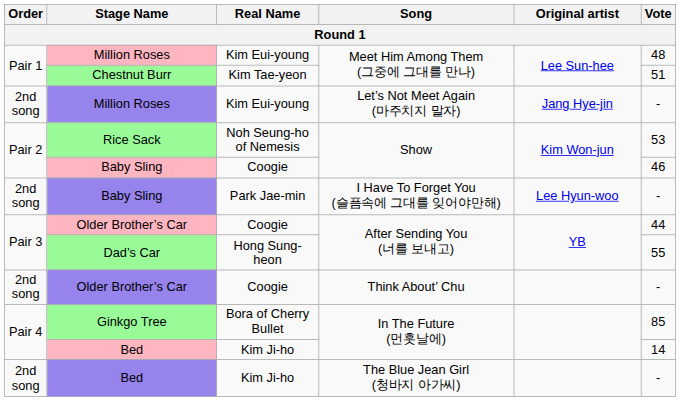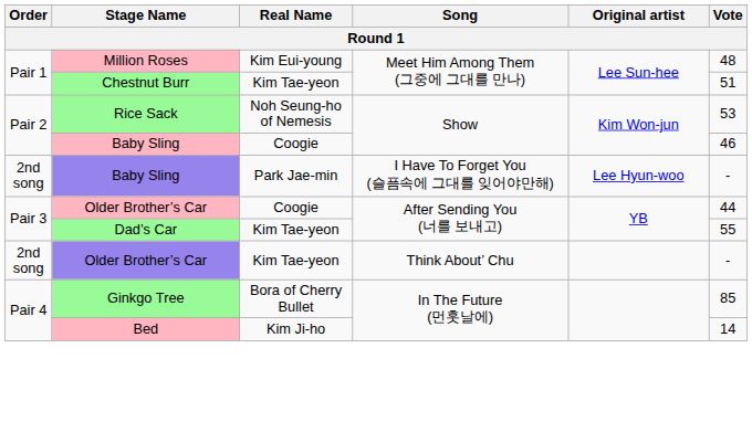- row: 2nd song | Million Roses | Kim Eui-young | Let’s Not Meet Again (마주치지 말자) | Jang Hye-jin | -
Dad’s Car | Real Name: Hong Sung-heon -> Kim Tae-yeon
Older Brother’s Car / Think About’ Chu | Real Name: Coogie -> Kim Tae-yeon
- row: 2nd song | Bed | Kim Ji-ho | The Blue Jean Girl (청바지 아가씨) | -
